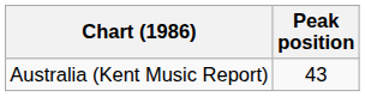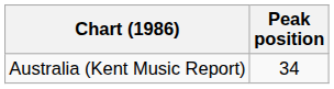Australia (Kent Music Report) | Peak position: 43 -> 34
